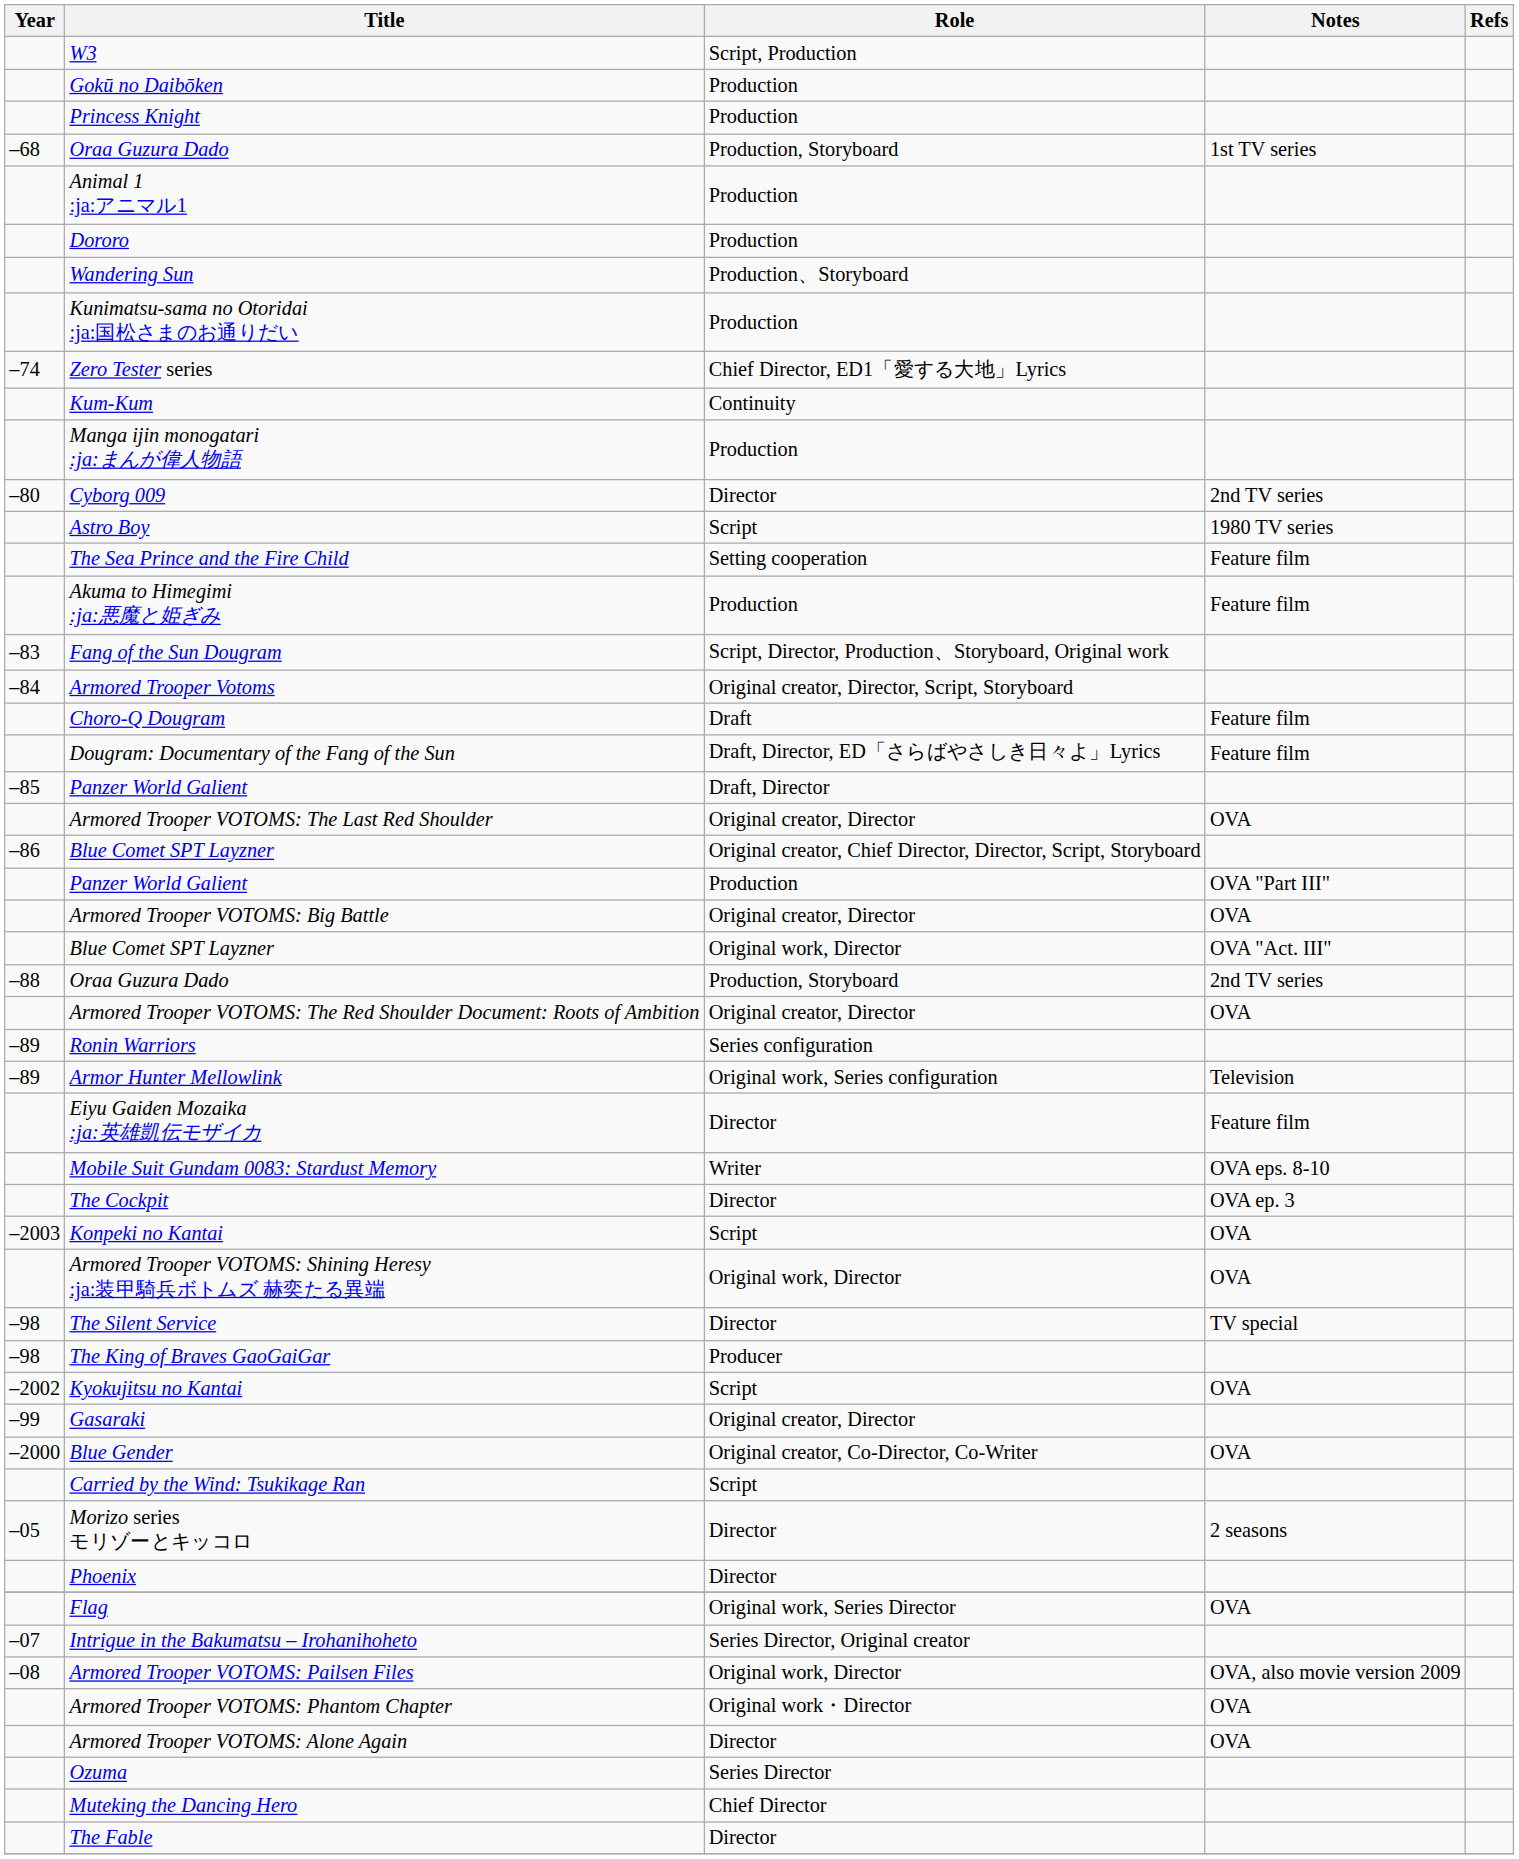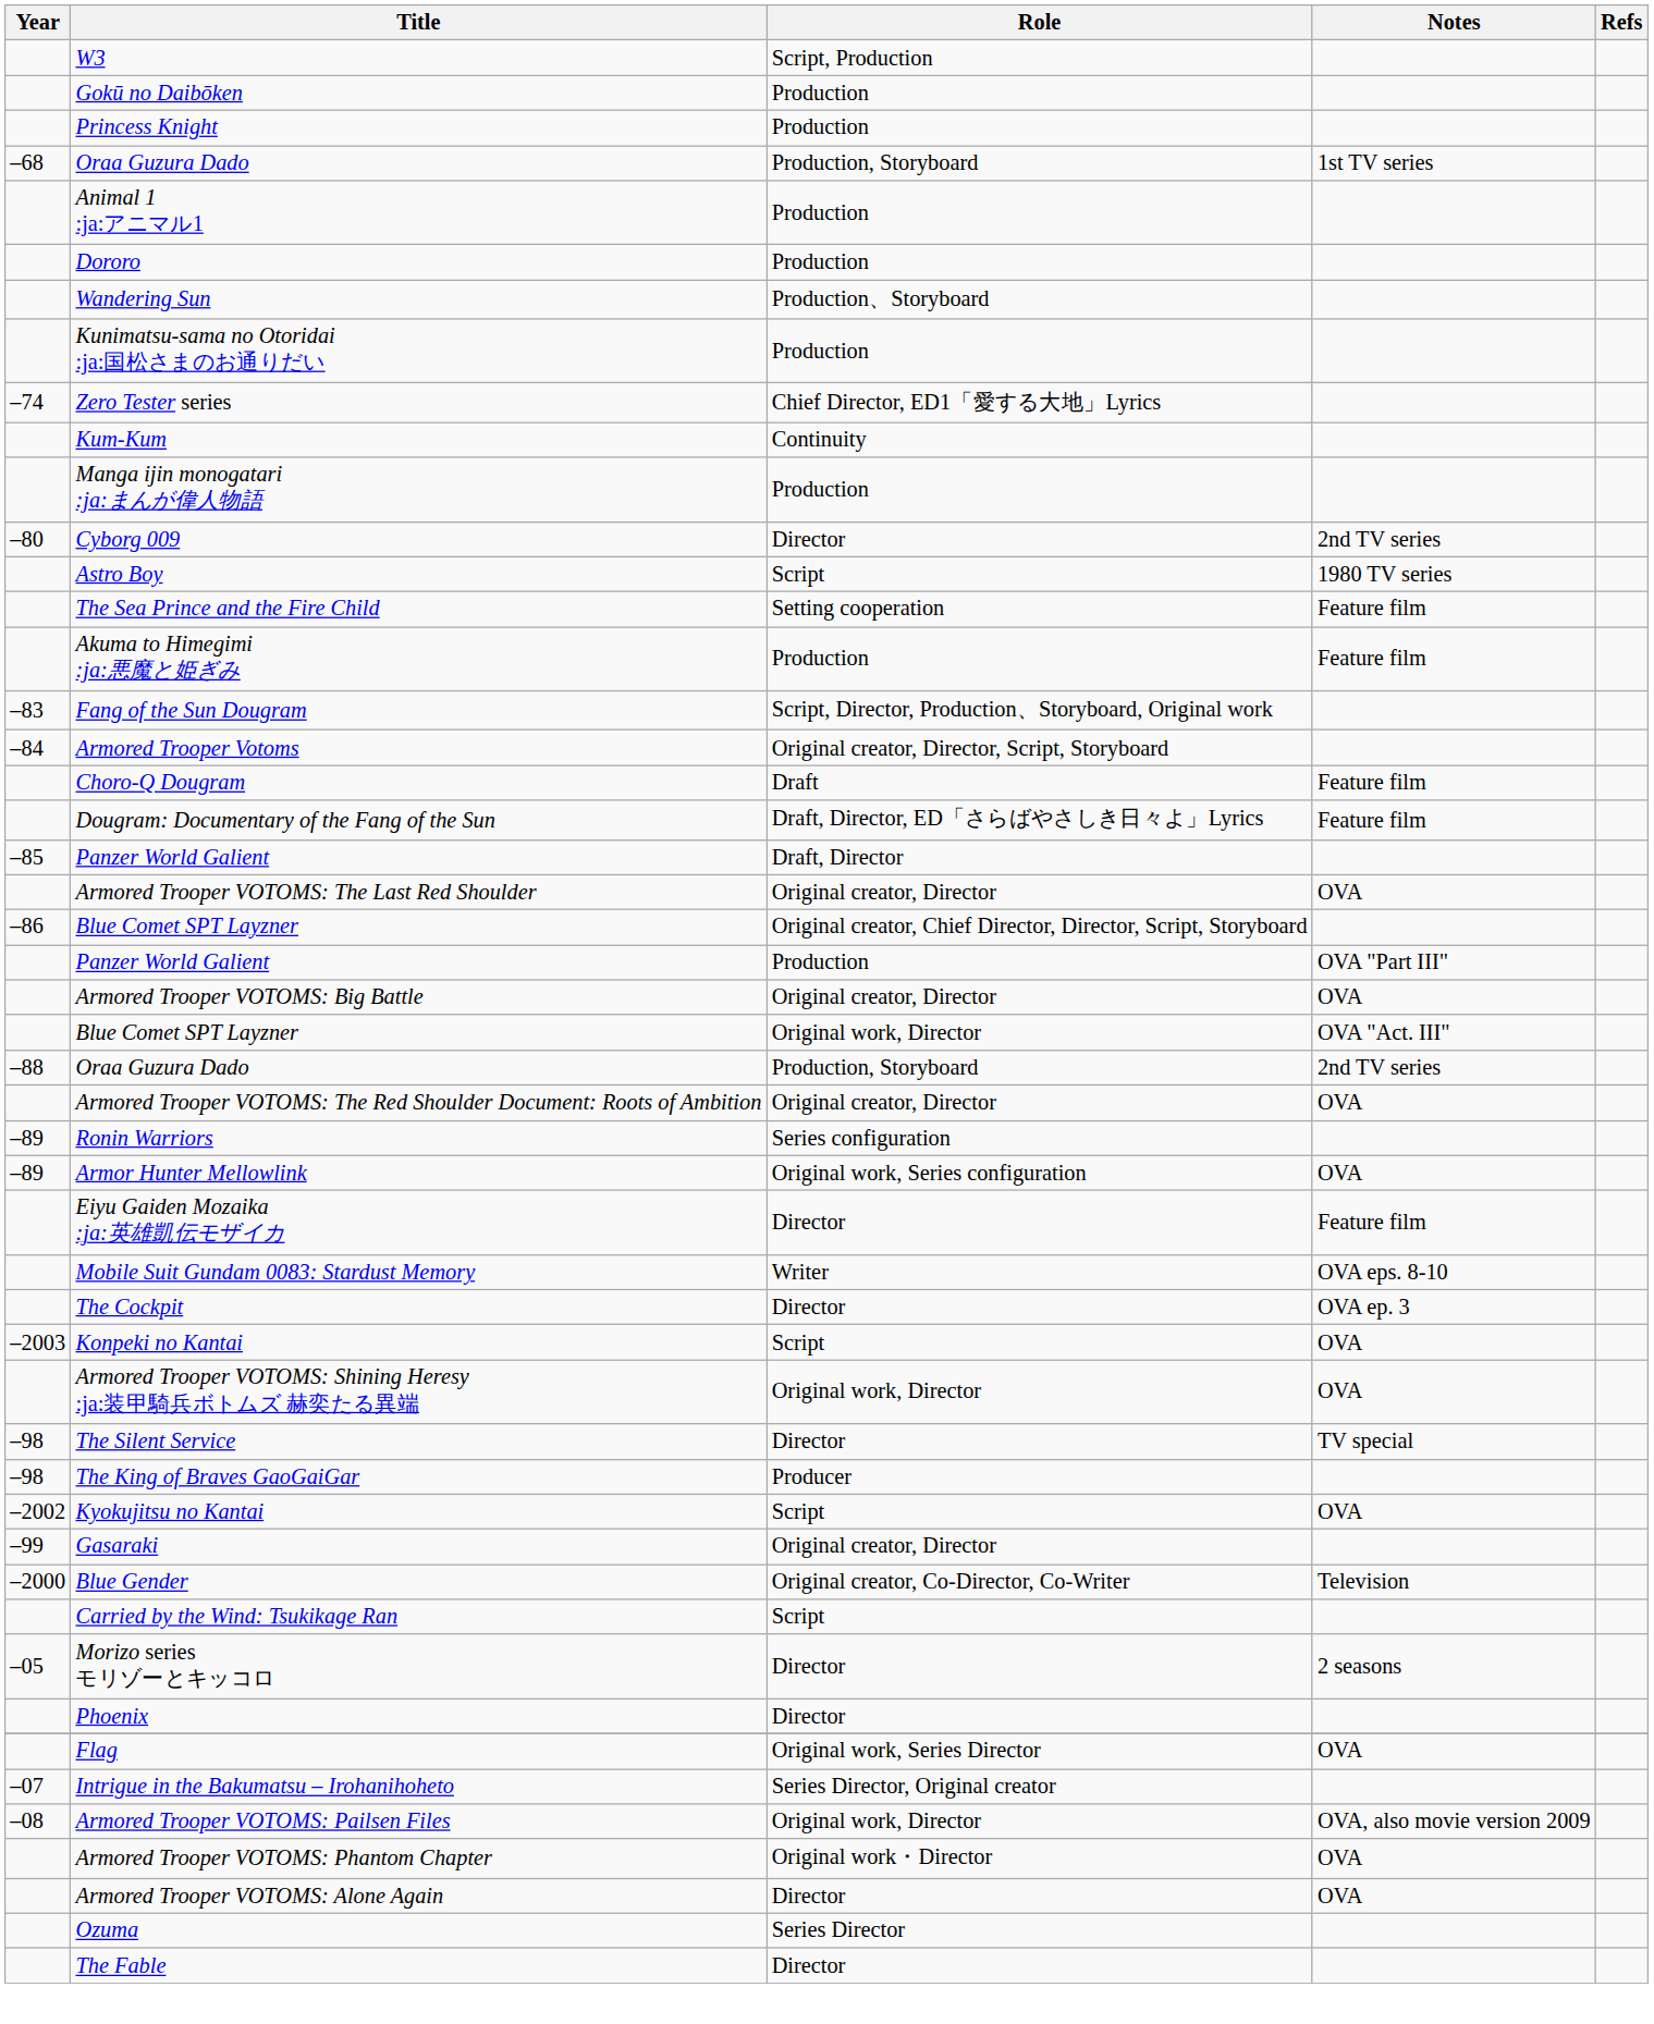Armor Hunter Mellowlink | Notes: Television -> OVA
Blue Gender | Notes: OVA -> Television
- row: Muteking the Dancing Hero | Chief Director
